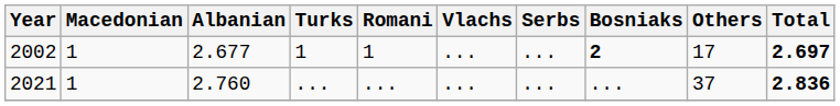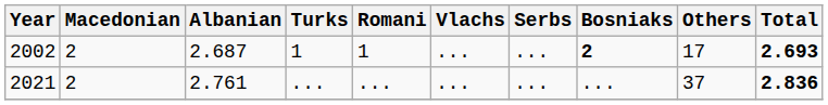2002 | Macedonian: 1 -> 2
2002 | Albanian: 2.677 -> 2.687
2002 | Total: 2.697 -> 2.693
2021 | Macedonian: 1 -> 2
2021 | Albanian: 2.760 -> 2.761
